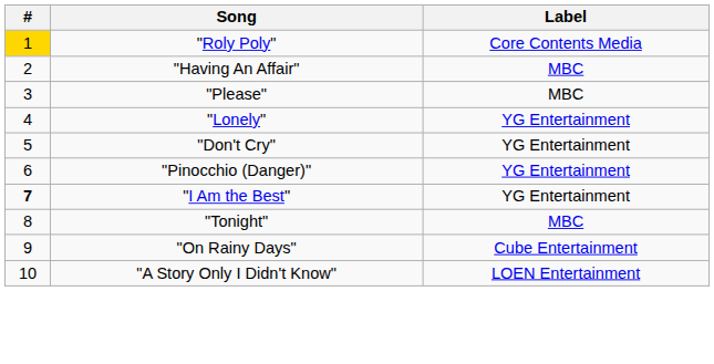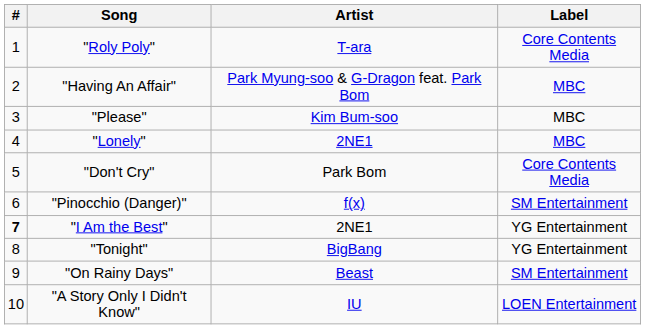+ column: Artist | T-ara | Park Myung-soo & G-Dragon feat. Park Bom | Kim Bum-soo | 2NE1 | Park Bom | f(x) | 2NE1 | BigBang | Beast | IU
"Roly Poly" | #: gold background -> no background
"Lonely" | Label: YG Entertainment -> MBC
"Don't Cry" | Label: YG Entertainment -> Core Contents Media
"Pinocchio (Danger)" | Label: YG Entertainment -> SM Entertainment
"Tonight" | Label: MBC -> YG Entertainment
"On Rainy Days" | Label: Cube Entertainment -> SM Entertainment
